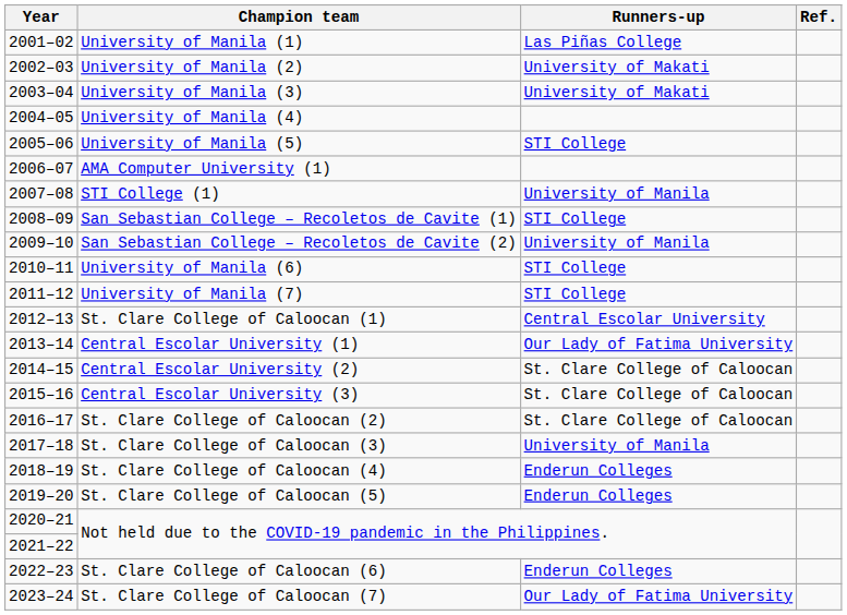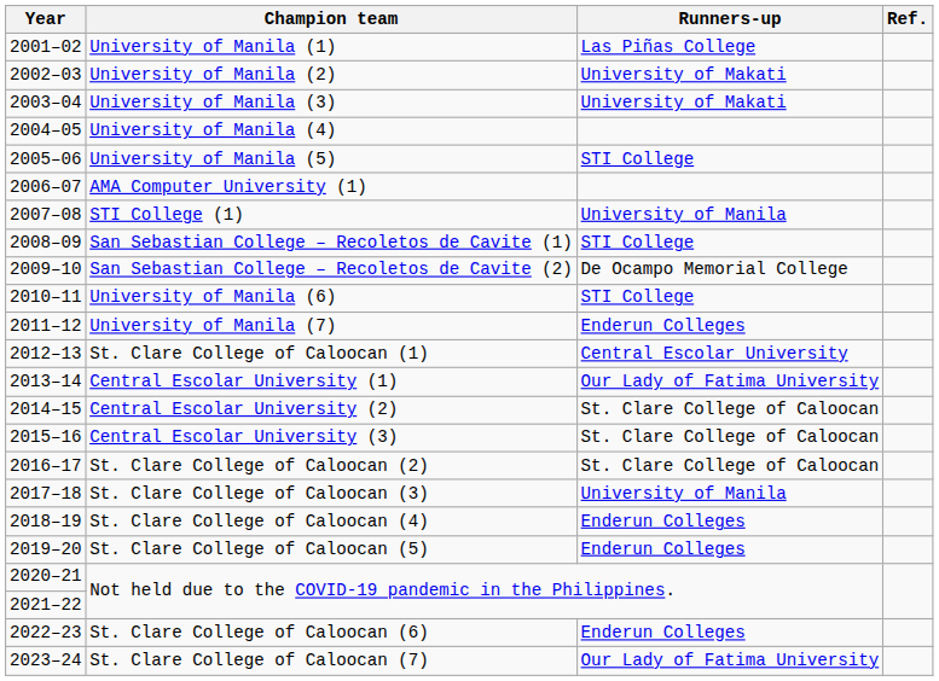San Sebastian College – Recoletos de Cavite (2) | Runners-up: University of Manila -> De Ocampo Memorial College
University of Manila (7) | Runners-up: STI College -> Enderun Colleges
